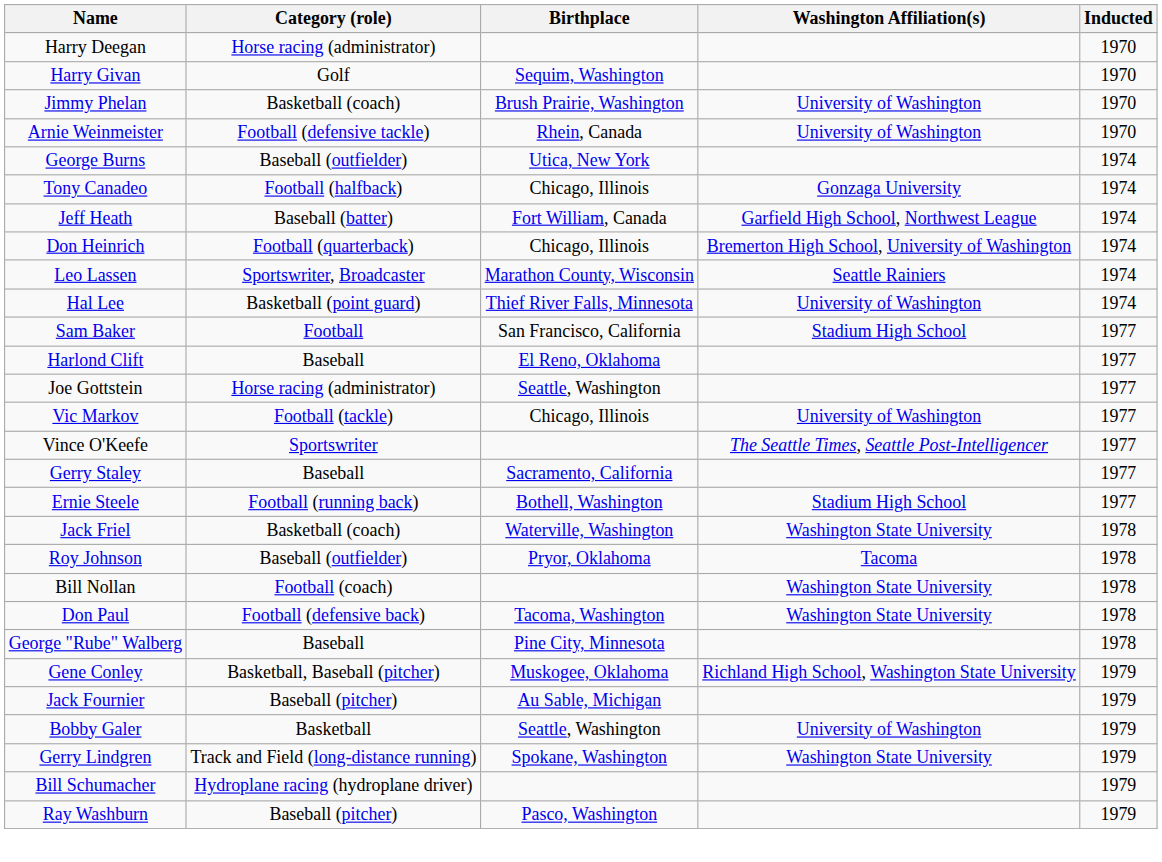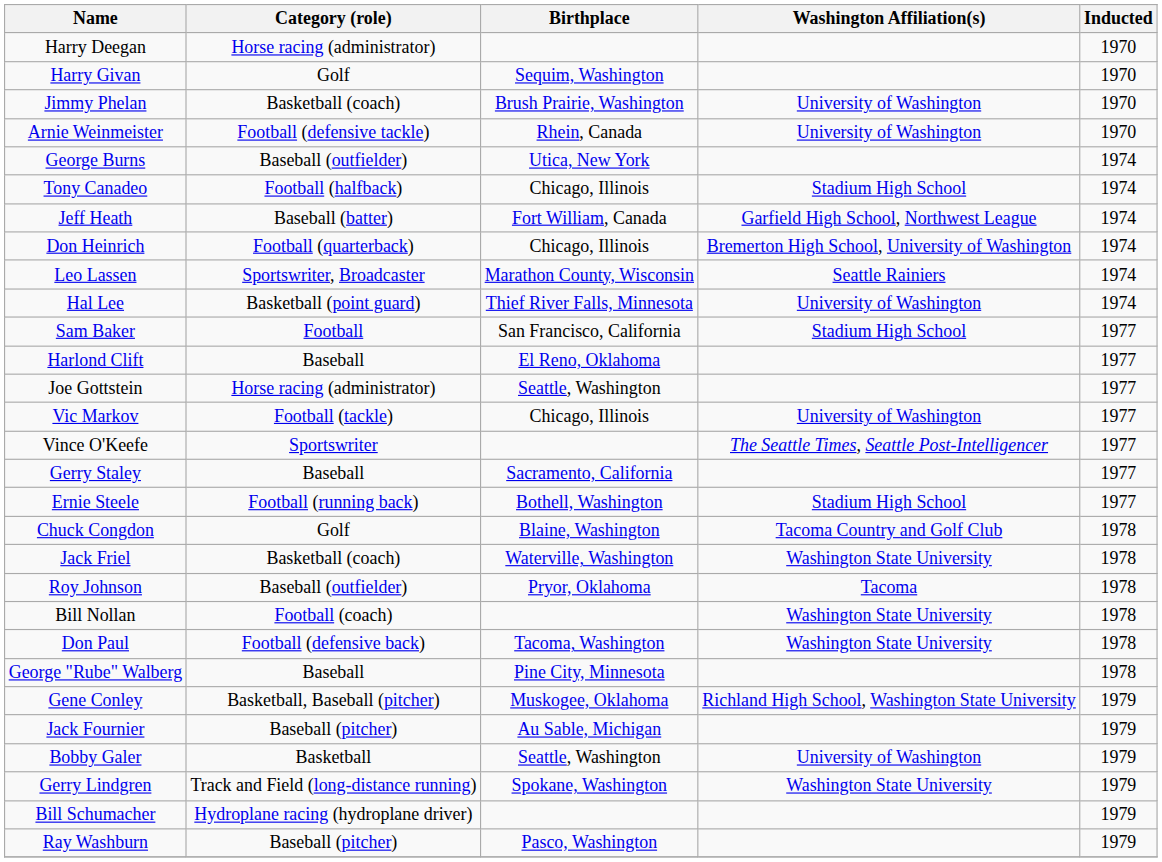Tony Canadeo | Washington Affiliation(s): Gonzaga University -> Stadium High School
+ row: Chuck Congdon | Golf | Blaine, Washington | Tacoma Country and Golf Club | 1978
